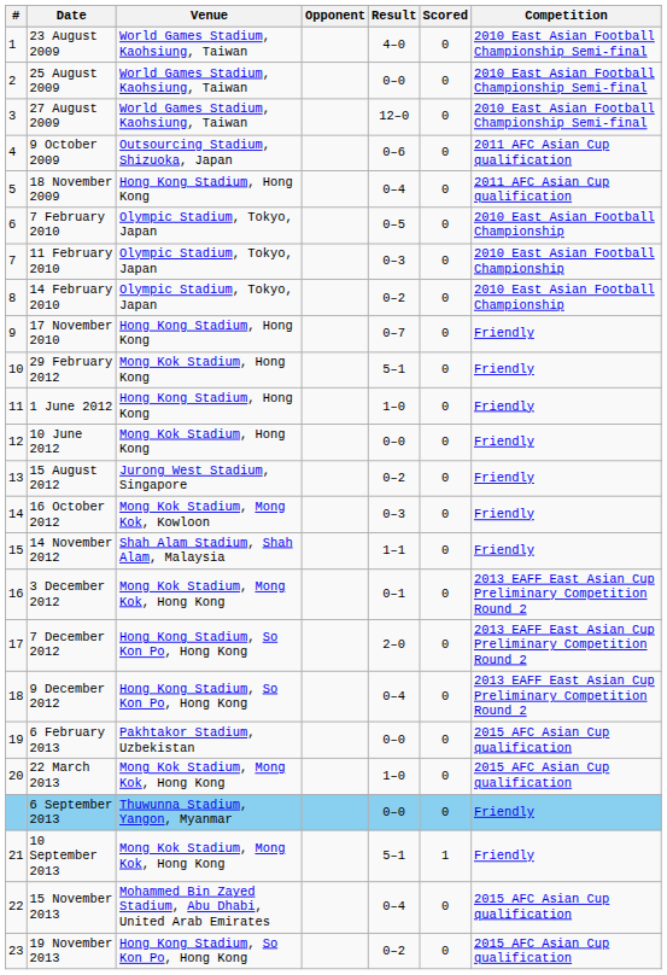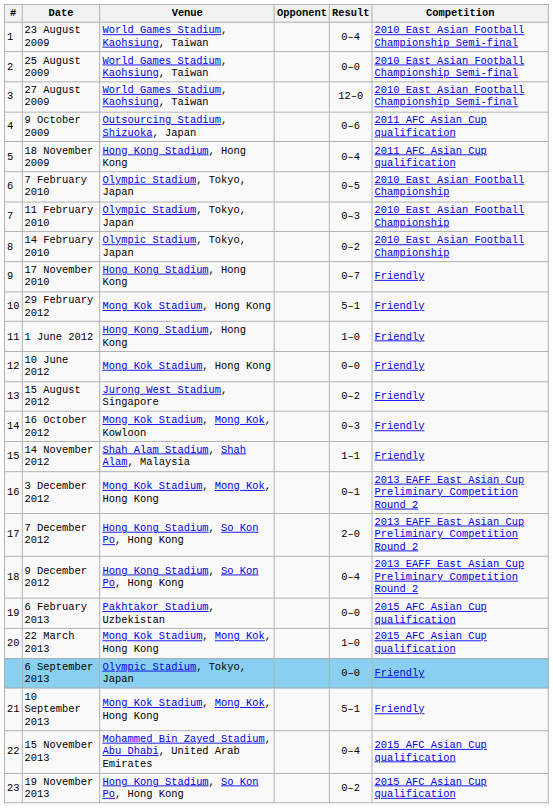- column: Scored | 0 | 0 | 0 | 0 | 0 | 0 | 0 | 0 | 0 | 0 | 0 | 0 | 0 | 0 | 0 | 0 | 0 | 0 | 0 | 0 | 0 | 1 | 0 | 0
23 August 2009 | Result: 4–0 -> 0–4
6 September 2013 | Venue: Thuwunna Stadium, Yangon, Myanmar -> Olympic Stadium, Tokyo, Japan
